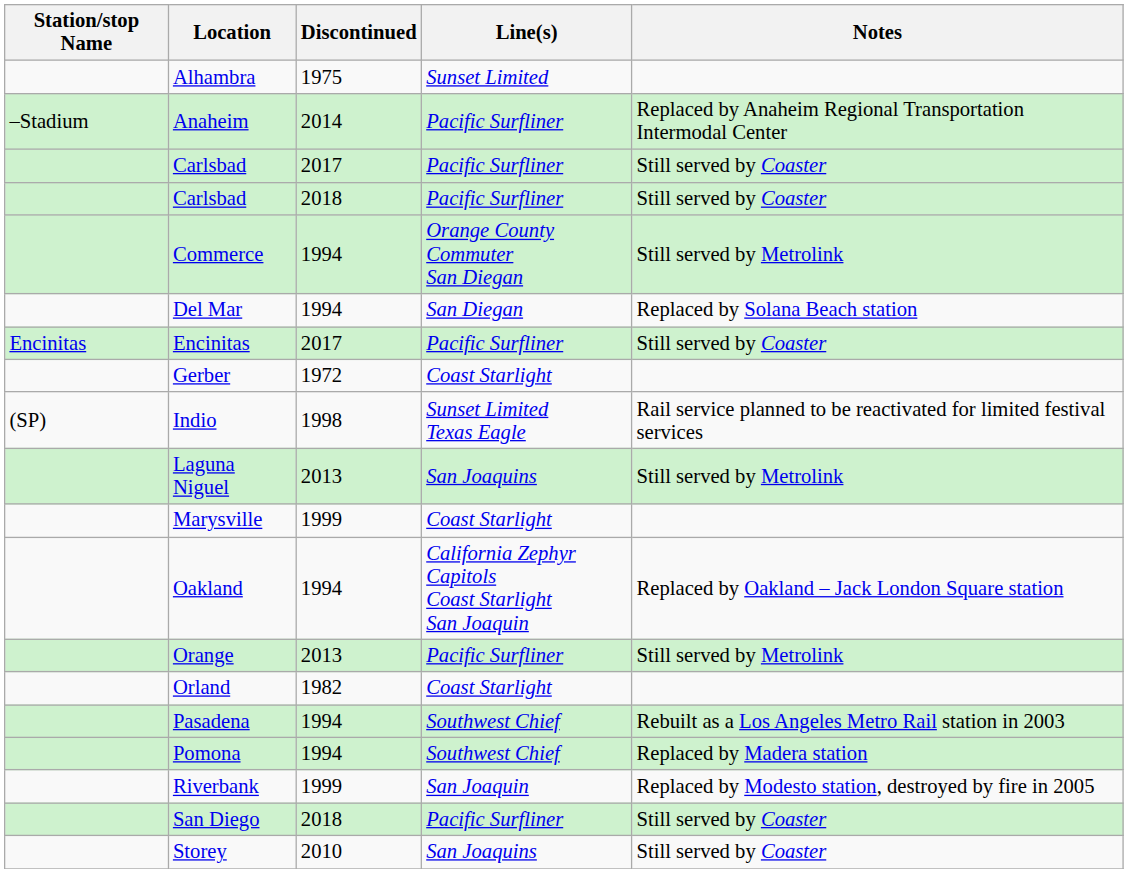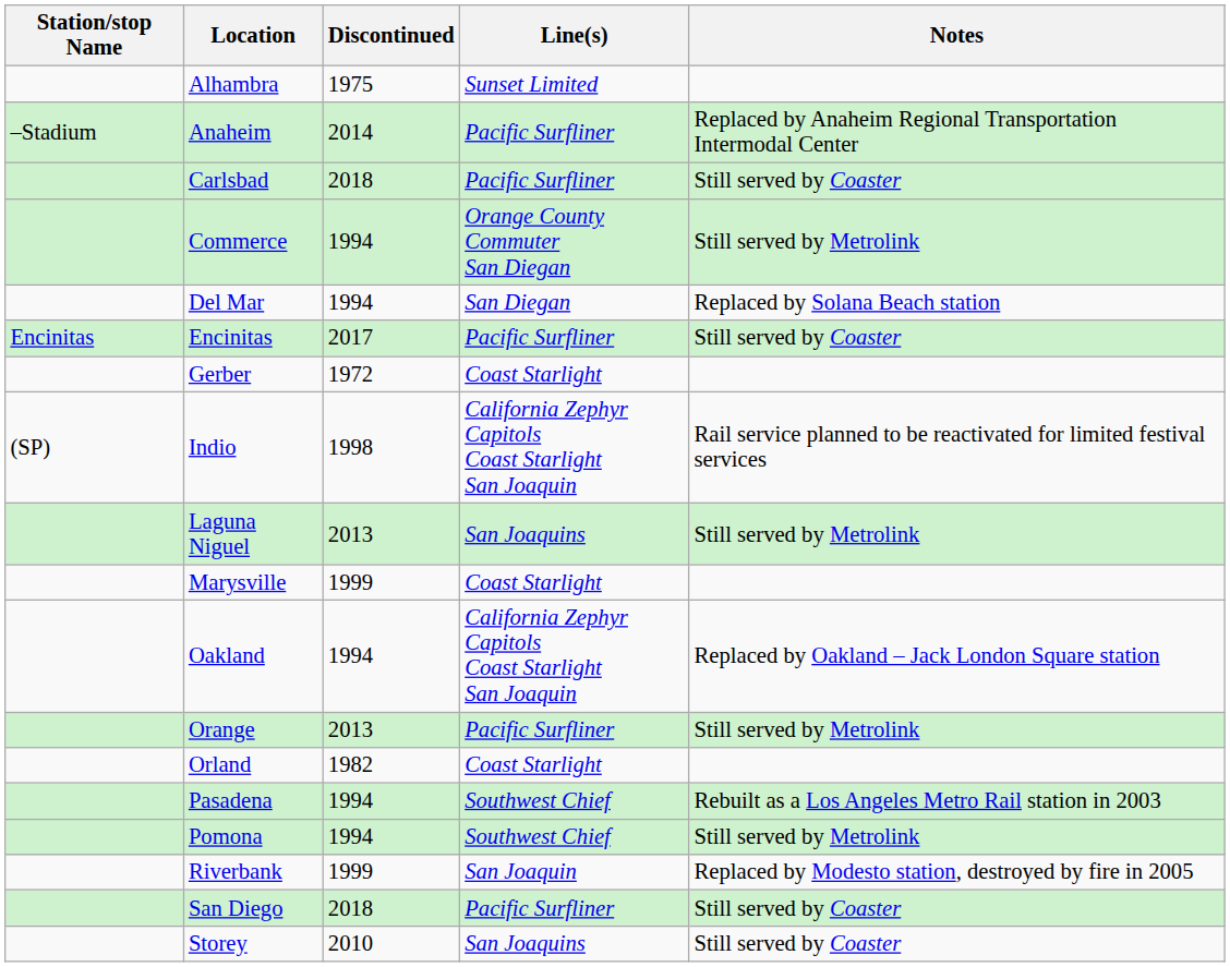- row: Carlsbad | 2017 | Pacific Surfliner | Still served by Coaster
Indio | Line(s): Sunset Limited Texas Eagle -> California Zephyr Capitols Coast Starlight San Joaquin
Pomona | Notes: Replaced by Madera station -> Still served by Metrolink
